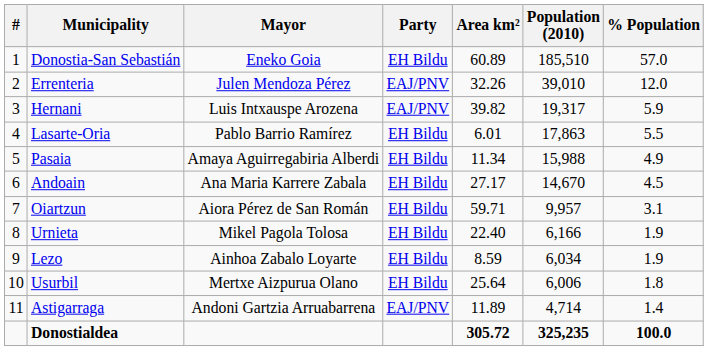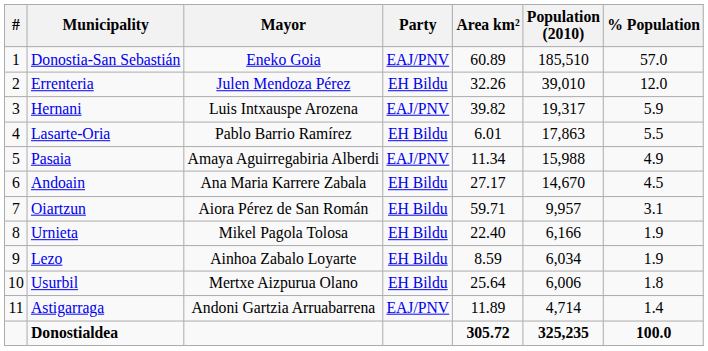Donostia-San Sebastián | Party: EH Bildu -> EAJ/PNV
Errenteria | Party: EAJ/PNV -> EH Bildu
Pasaia | Party: EH Bildu -> EAJ/PNV
